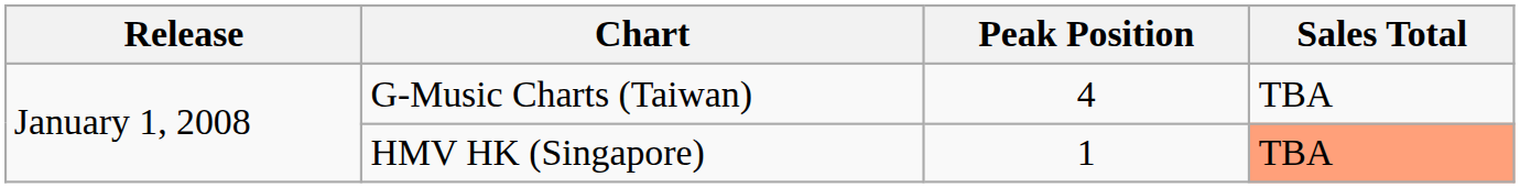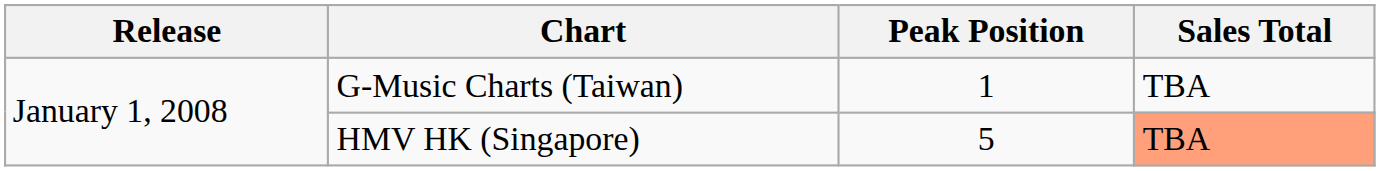G-Music Charts (Taiwan) | Peak Position: 4 -> 1
HMV HK (Singapore) | Peak Position: 1 -> 5
